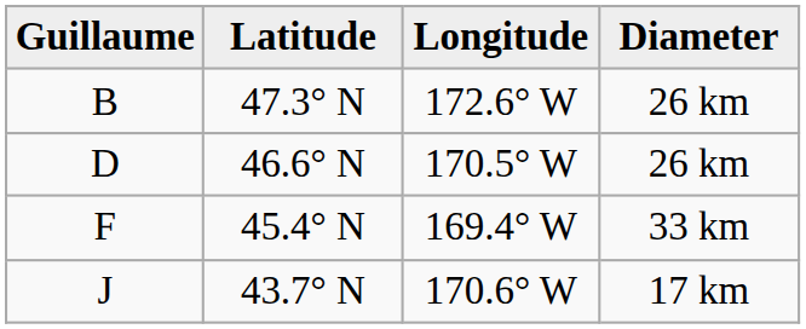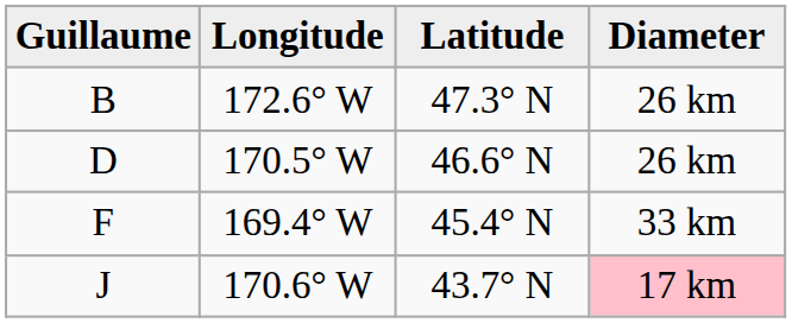columns swapped: Latitude <-> Longitude
J | Diameter: no background -> pink background
